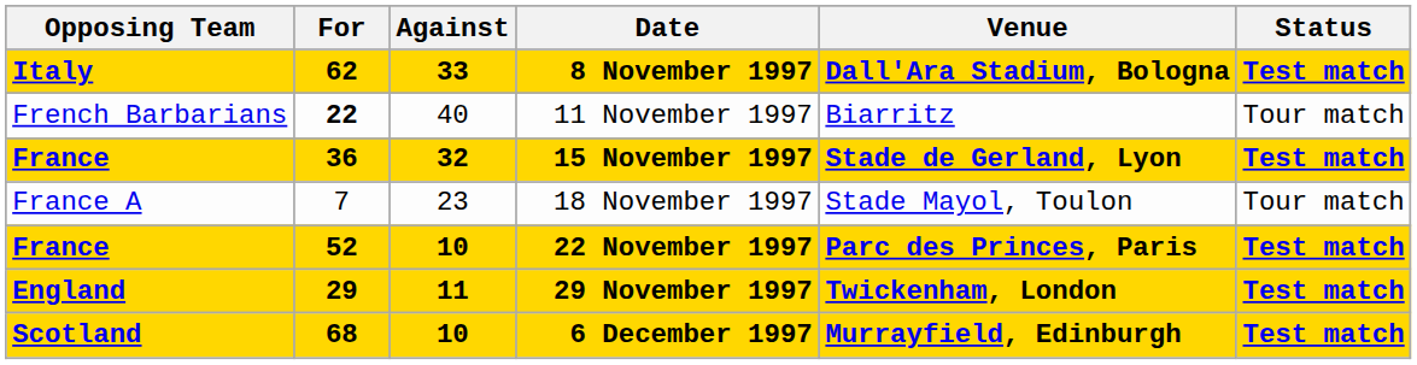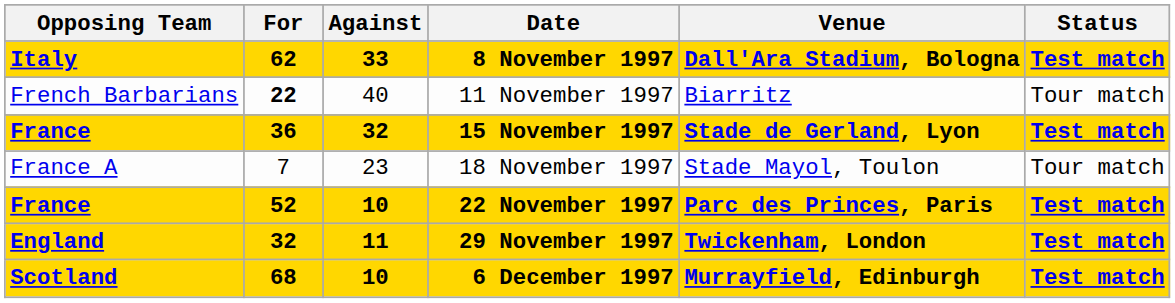29 November 1997 | For: 29 -> 32
